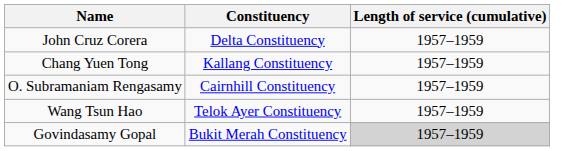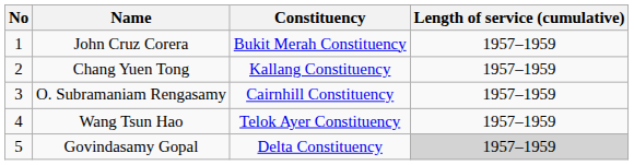+ column: No | 1 | 2 | 3 | 4 | 5
John Cruz Corera | Constituency: Delta Constituency -> Bukit Merah Constituency
Govindasamy Gopal | Constituency: Bukit Merah Constituency -> Delta Constituency
